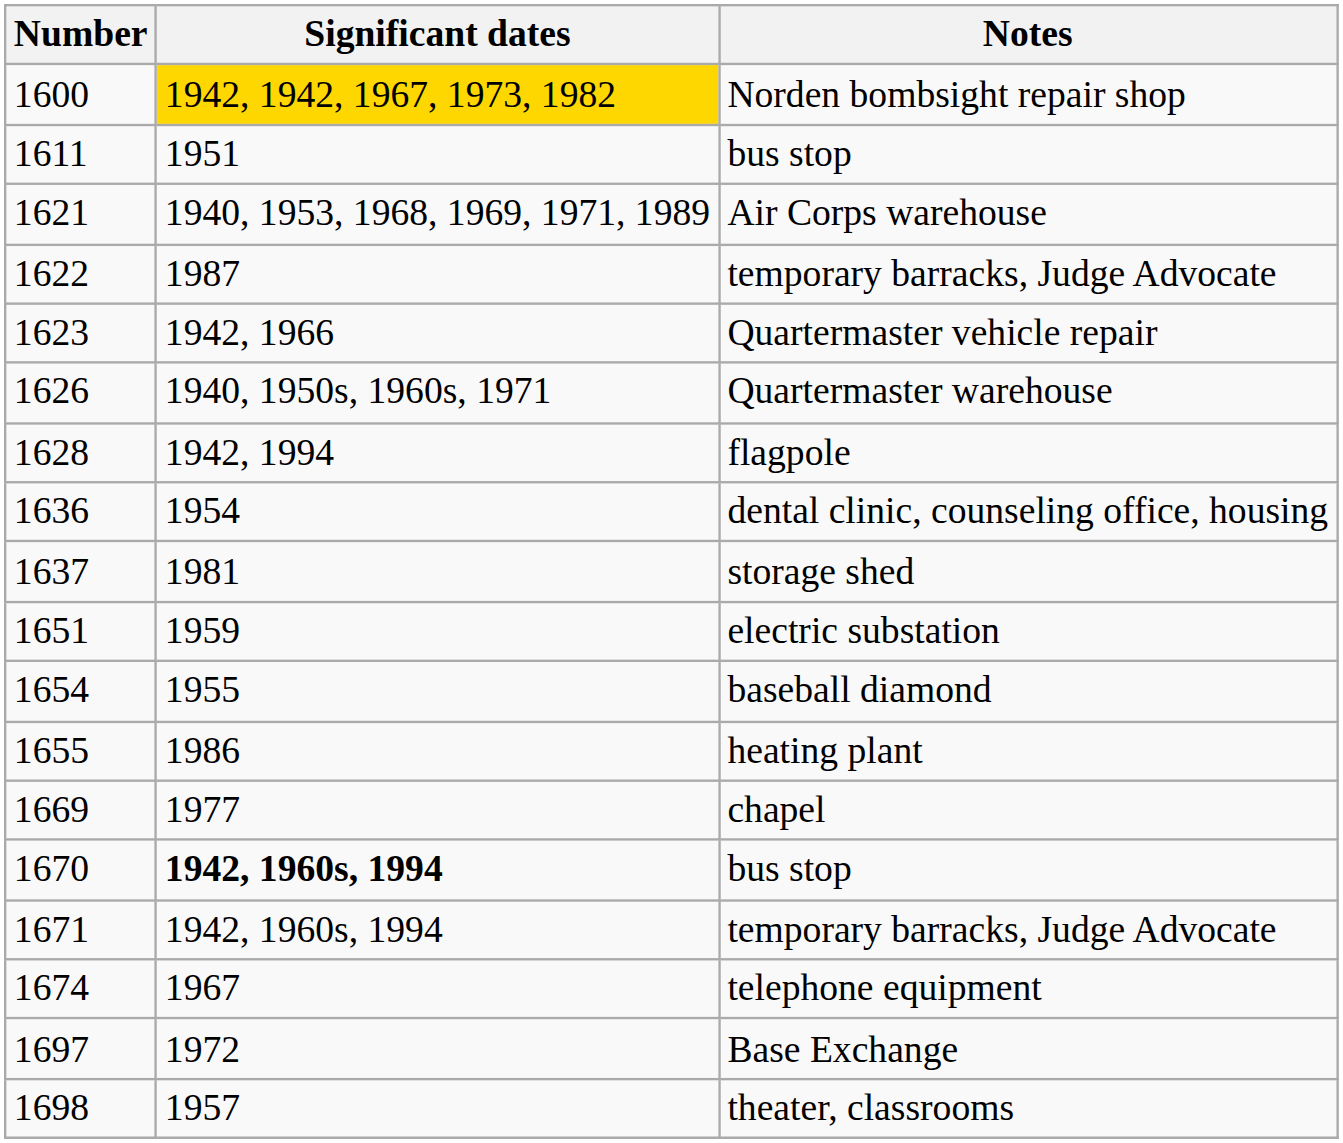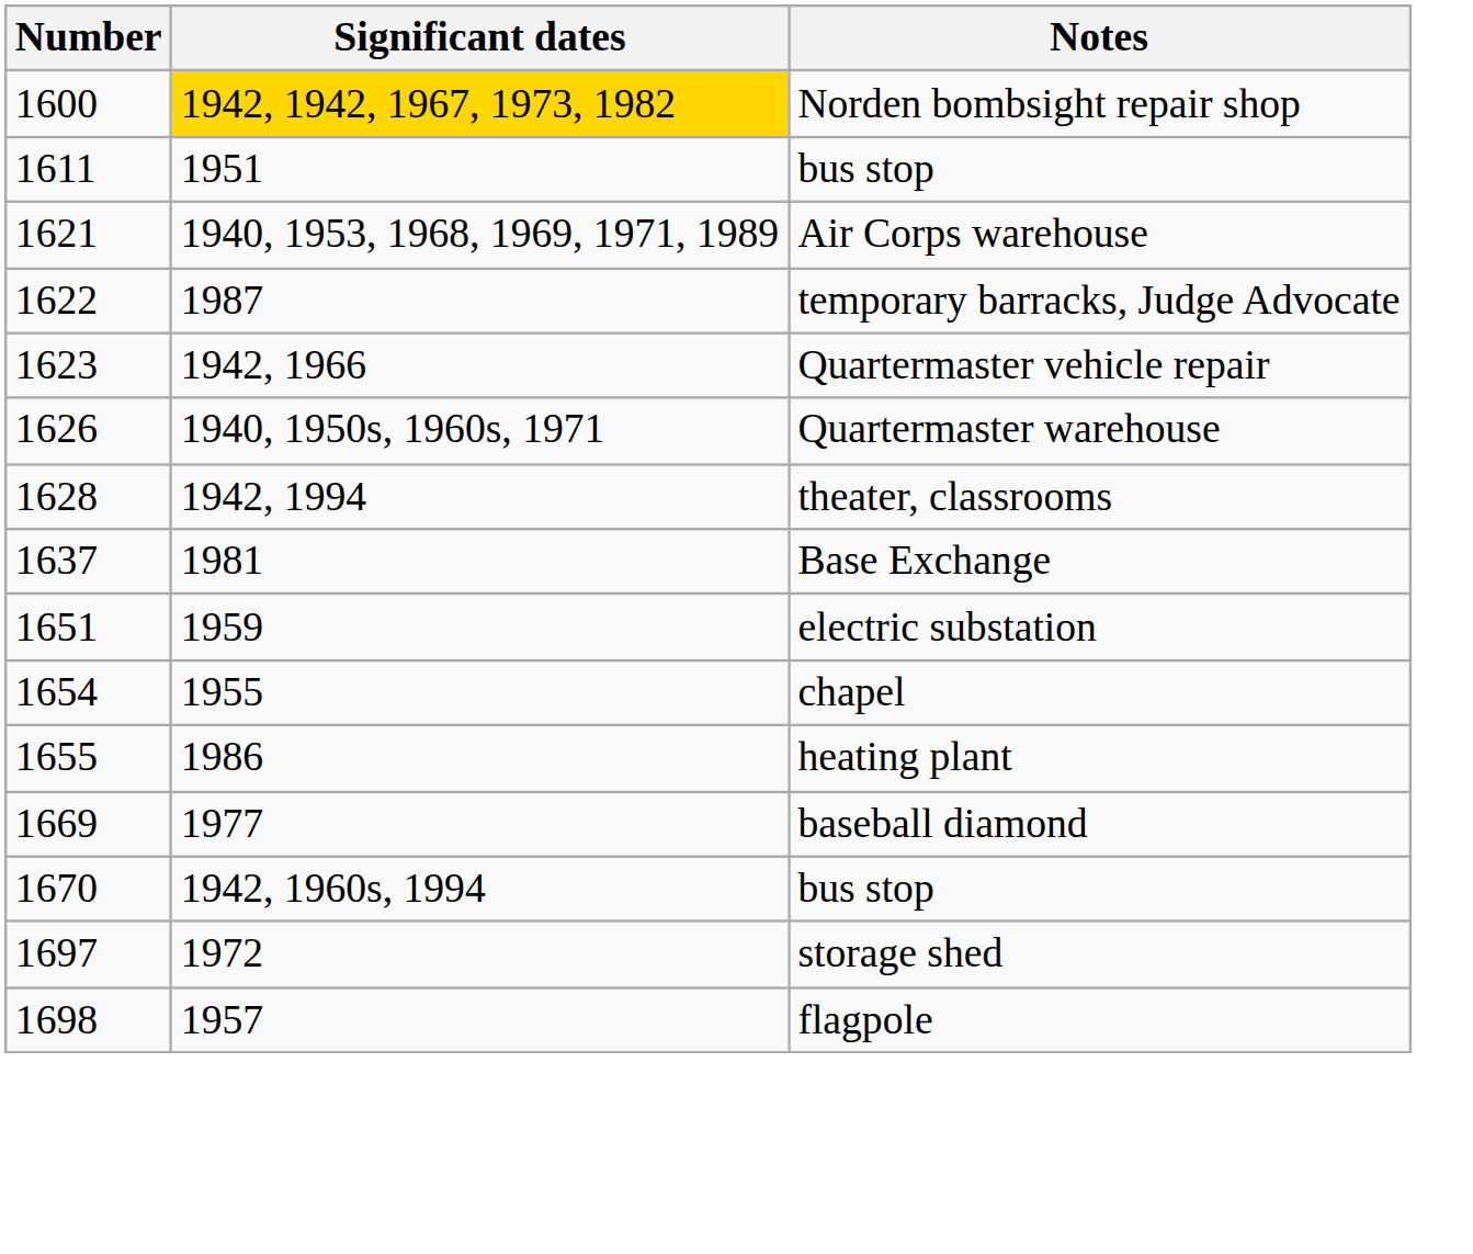1628 | Notes: flagpole -> theater, classrooms
- row: 1636 | 1954 | dental clinic, counseling office, housing
1637 | Notes: storage shed -> Base Exchange
1654 | Notes: baseball diamond -> chapel
1669 | Notes: chapel -> baseball diamond
1670 | Significant dates: bold -> normal
- row: 1671 | 1942, 1960s, 1994 | temporary barracks, Judge Advocate
- row: 1674 | 1967 | telephone equipment
1697 | Notes: Base Exchange -> storage shed
1698 | Notes: theater, classrooms -> flagpole
